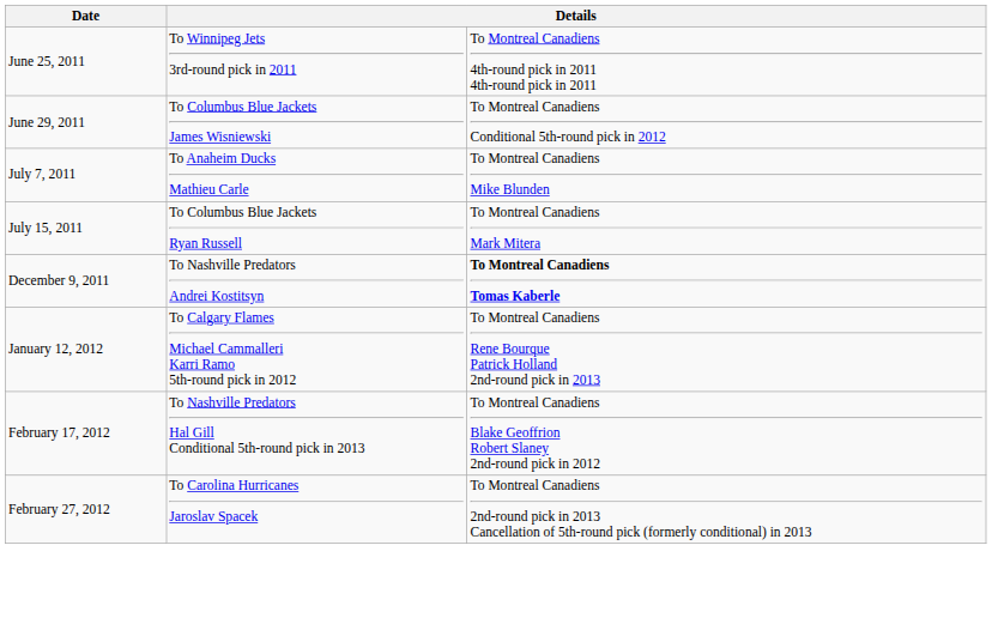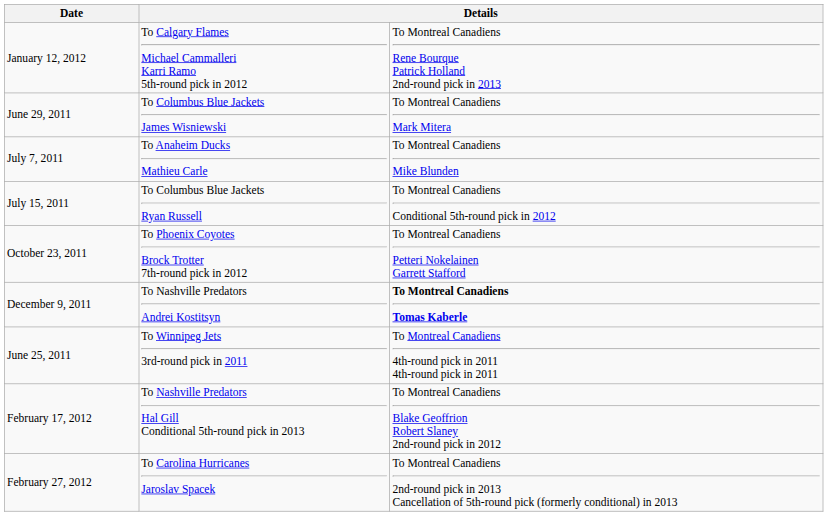rows swapped: June 25, 2011 <-> January 12, 2012
June 29, 2011 | column 3: To Montreal Canadiens Conditional 5th-round pick in 2012 -> To Montreal Canadiens Mark Mitera
July 15, 2011 | column 3: To Montreal Canadiens Mark Mitera -> To Montreal Canadiens Conditional 5th-round pick in 2012
+ row: October 23, 2011 | To Phoenix Coyotes Brock Trotter 7th-round pick in 2012 | To Montreal Canadiens Petteri Nokelainen Garrett Stafford
